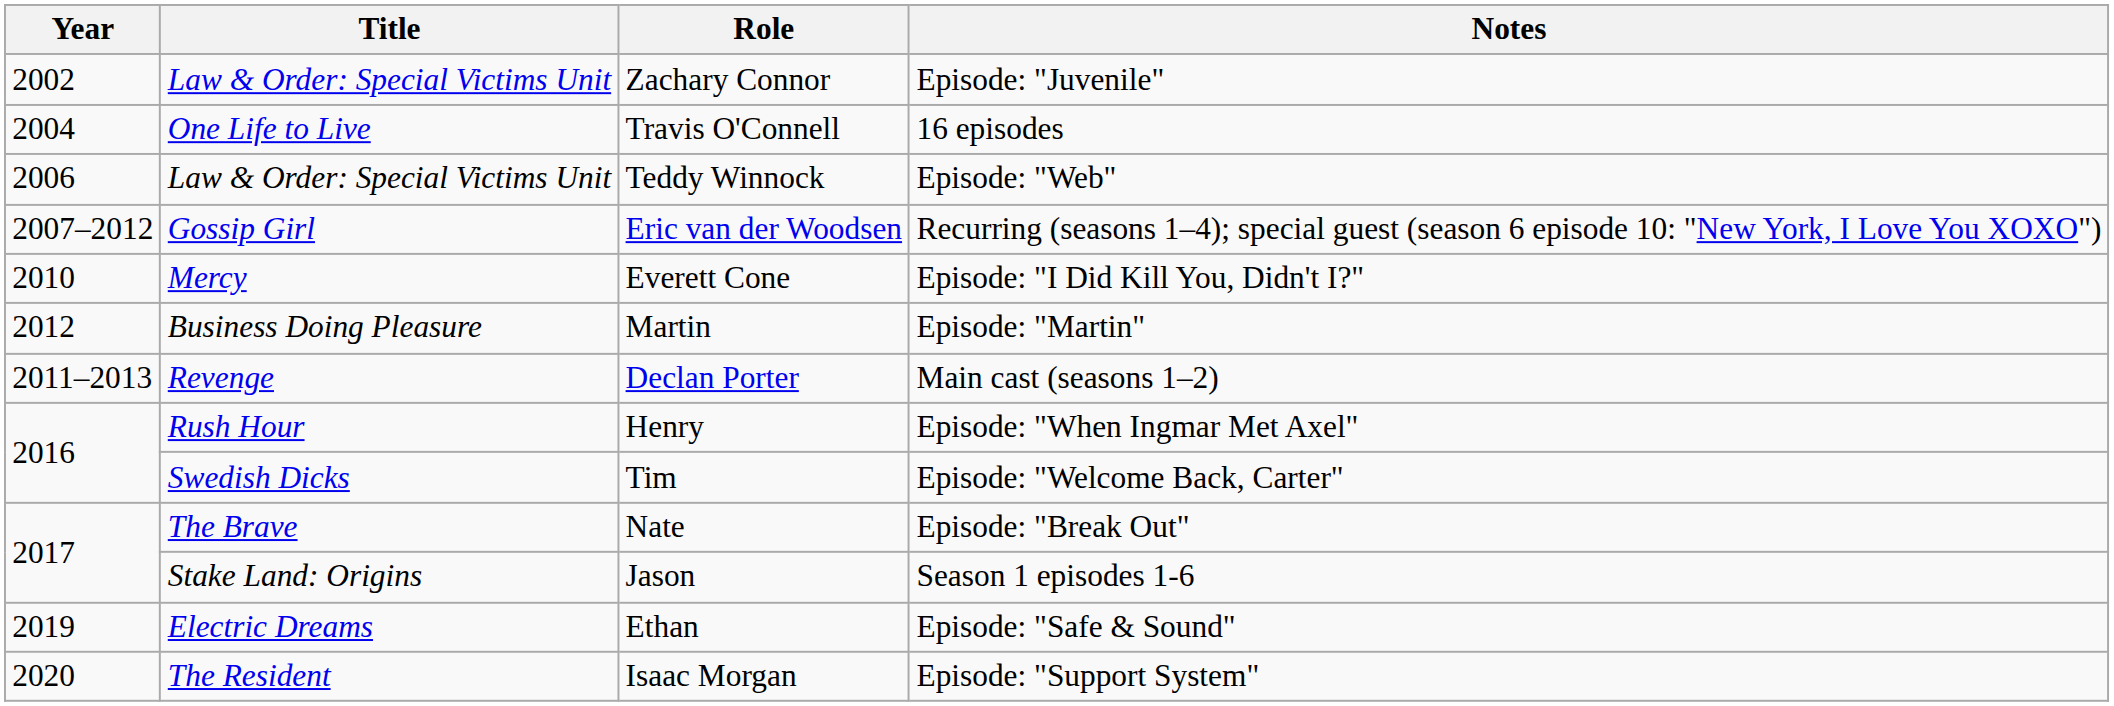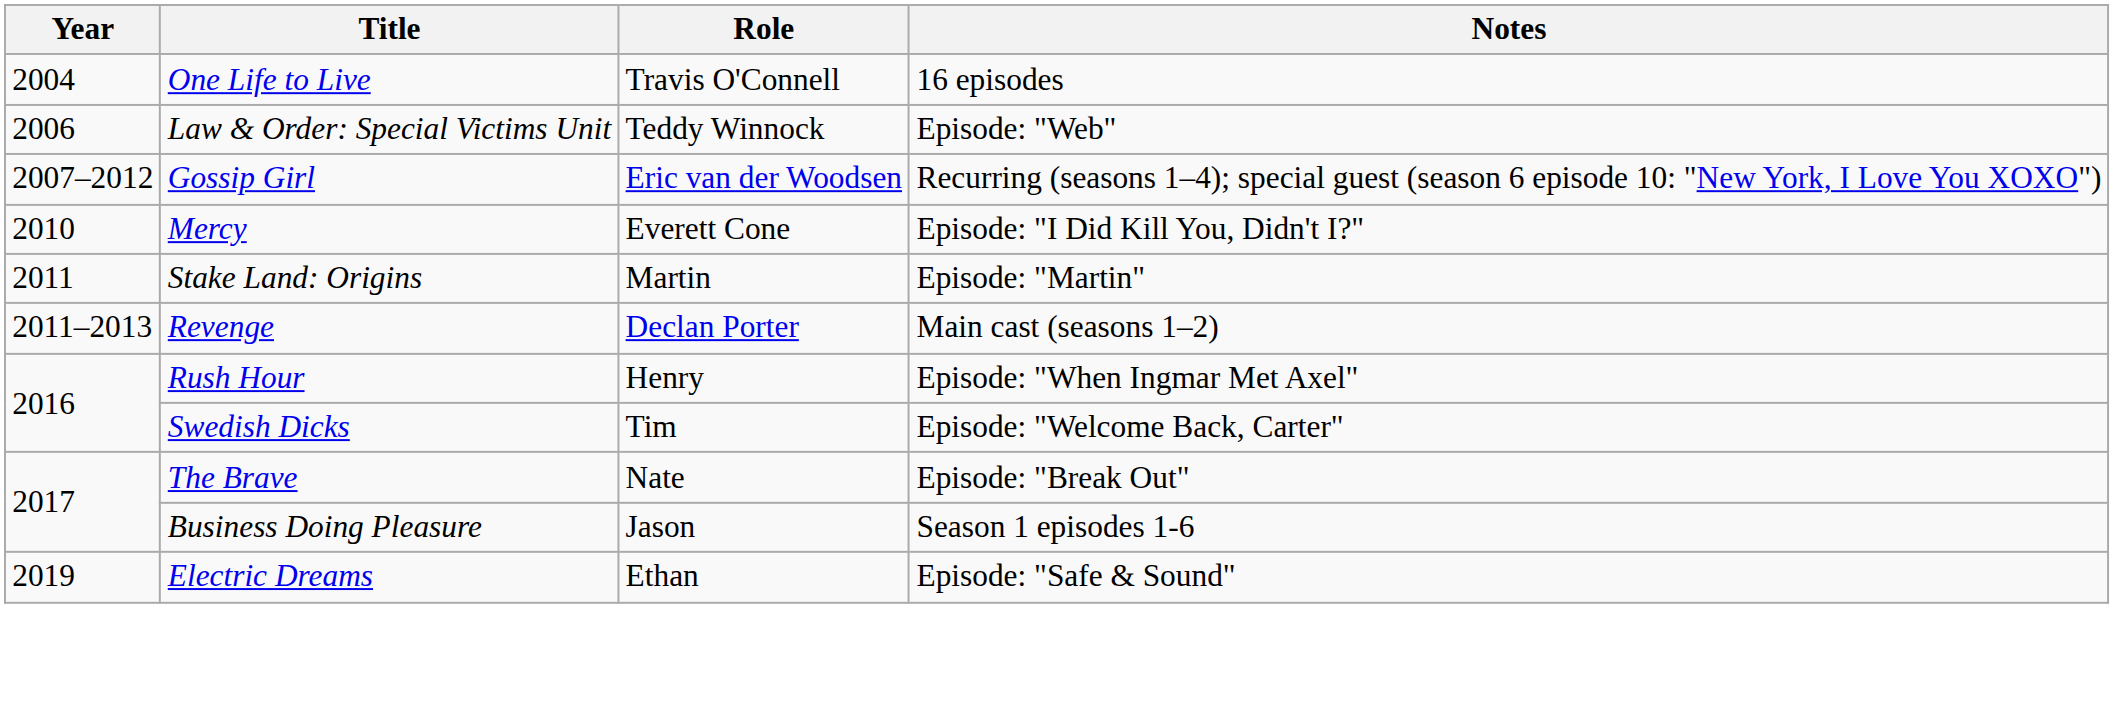- row: 2002 | Law & Order: Special Victims Unit | Zachary Connor | Episode: "Juvenile"
Martin | Year: 2012 -> 2011
Martin | Title: Business Doing Pleasure -> Stake Land: Origins
Jason | Title: Stake Land: Origins -> Business Doing Pleasure
- row: 2020 | The Resident | Isaac Morgan | Episode: "Support System"
